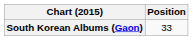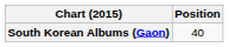South Korean Albums (Gaon) | Position: 33 -> 40
